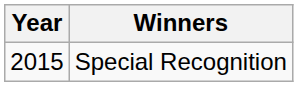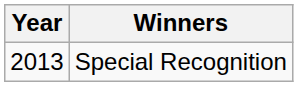Special Recognition | Year: 2015 -> 2013
